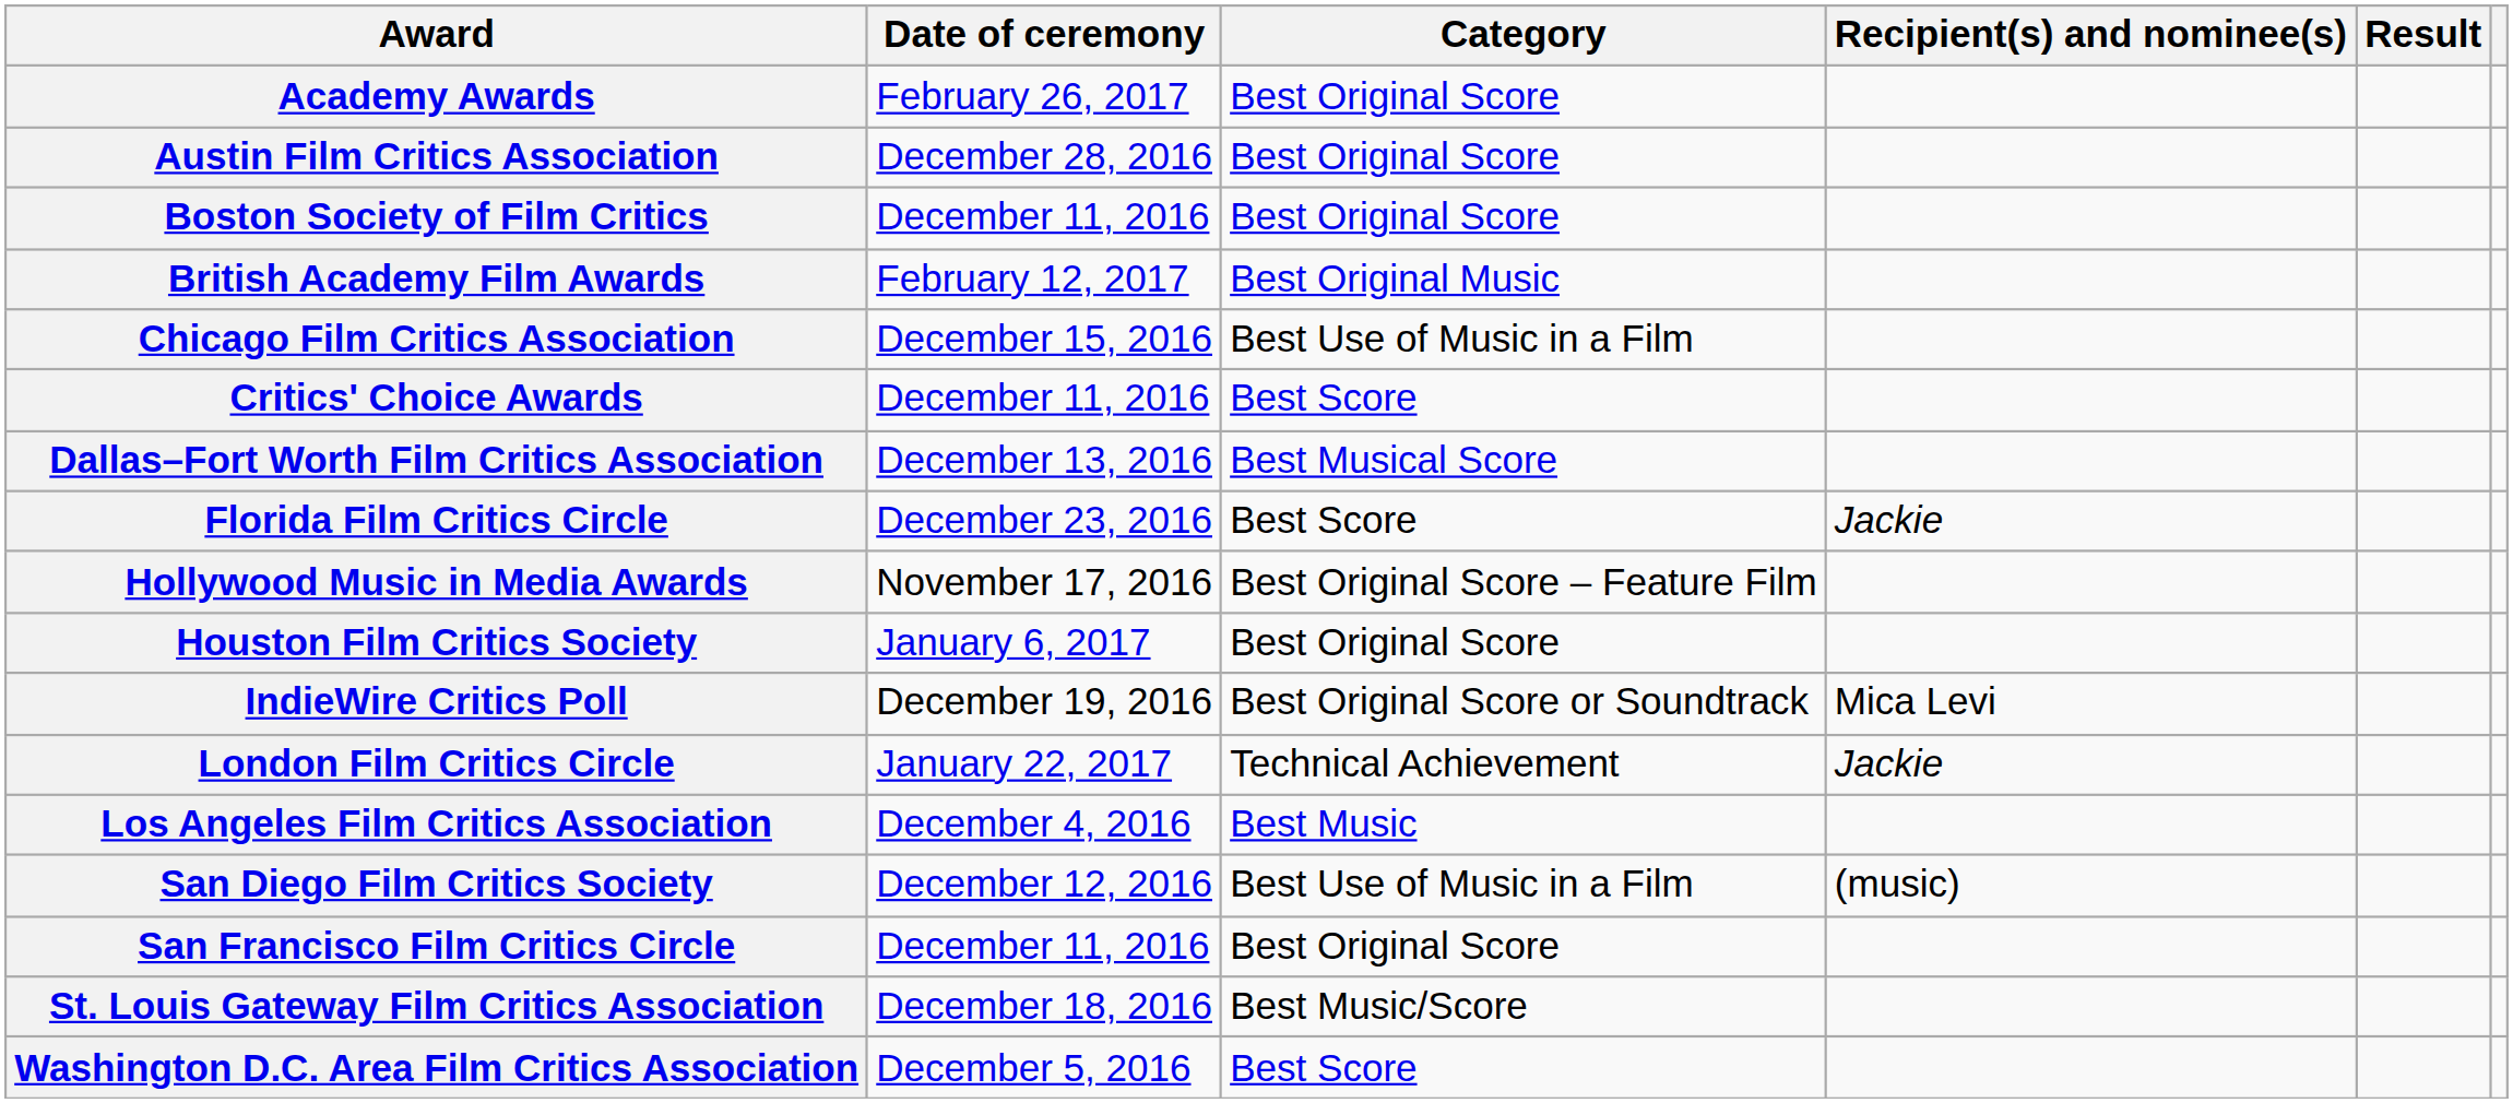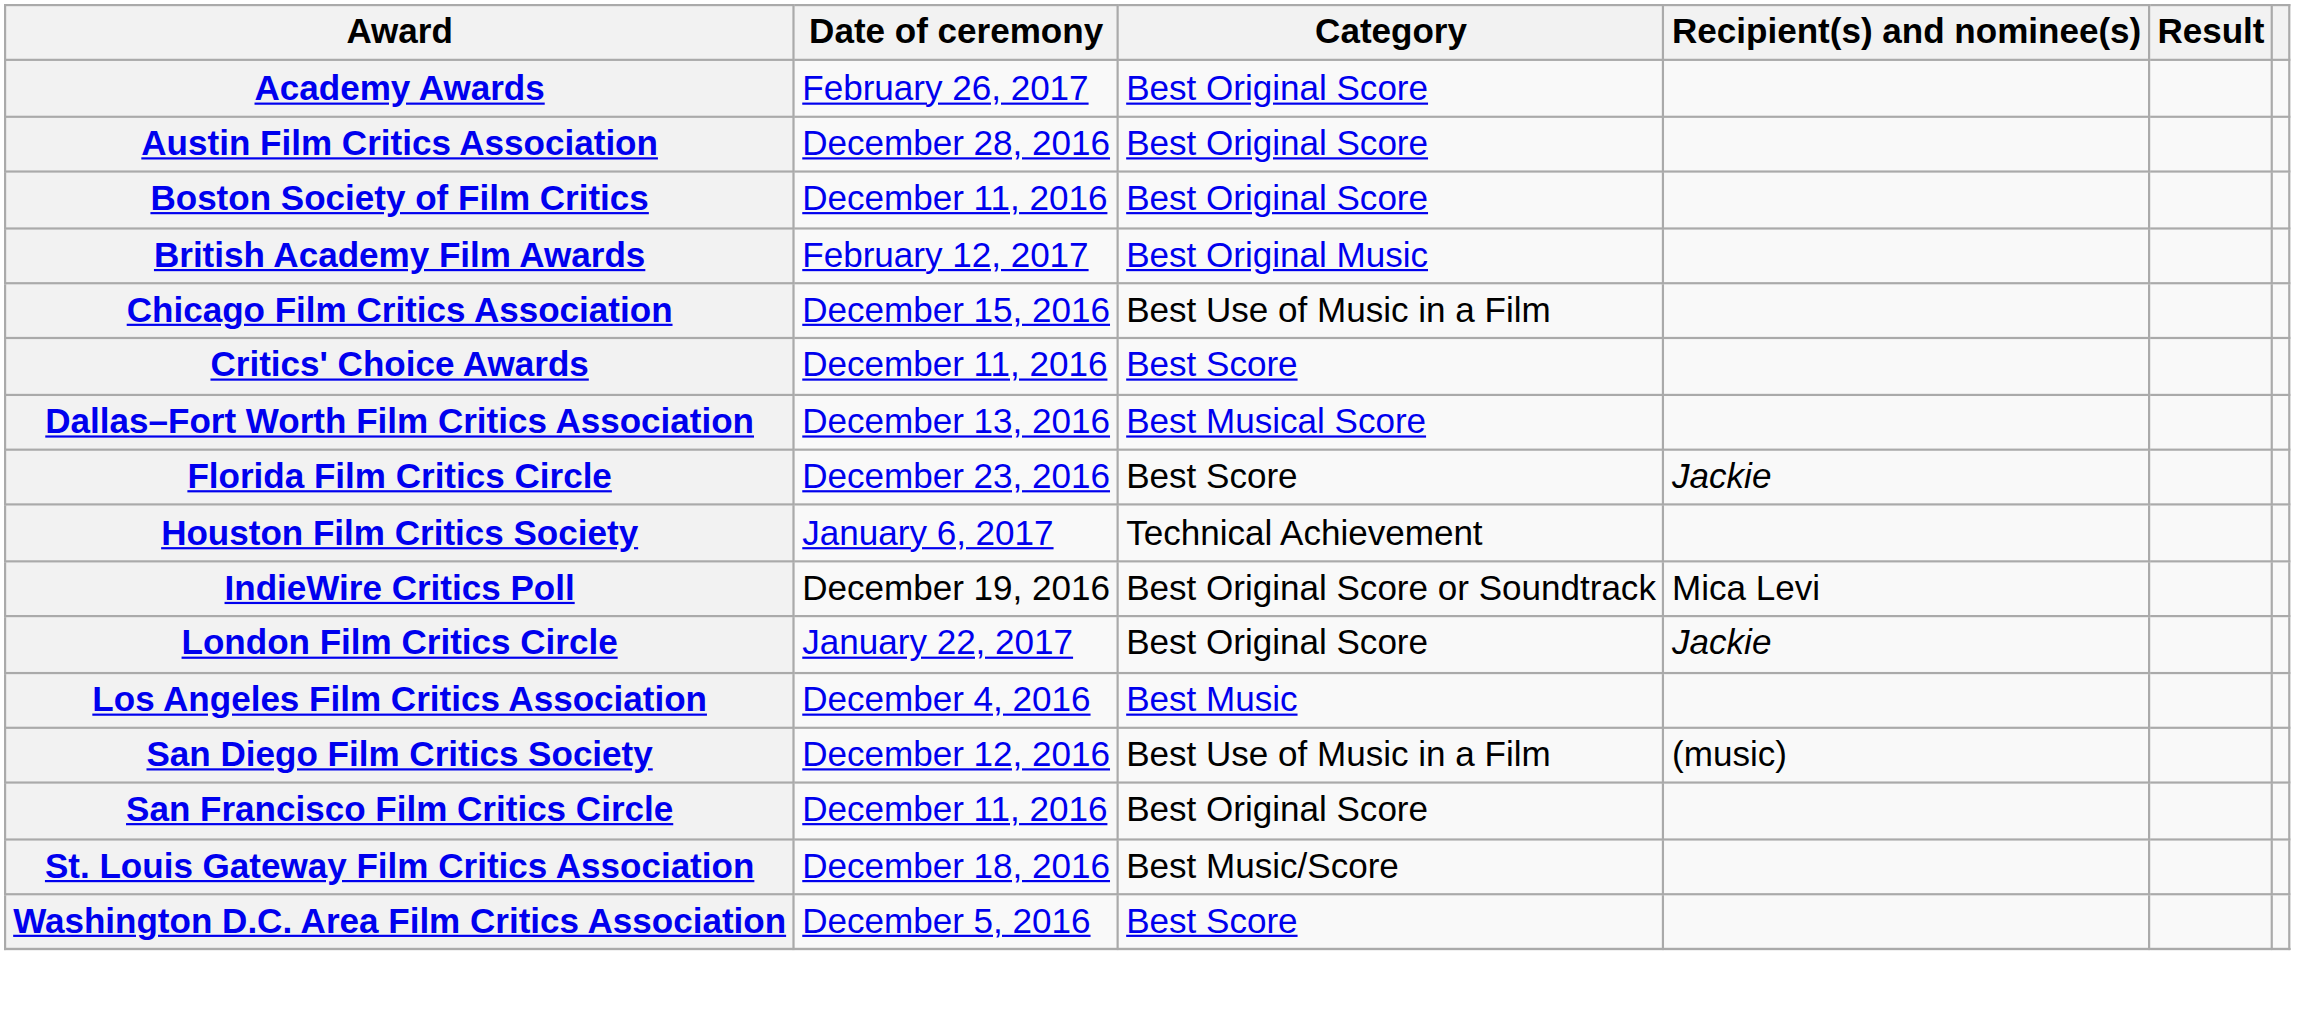- row: Hollywood Music in Media Awards | November 17, 2016 | Best Original Score – Feature Film
Houston Film Critics Society | Category: Best Original Score -> Technical Achievement
London Film Critics Circle | Category: Technical Achievement -> Best Original Score
